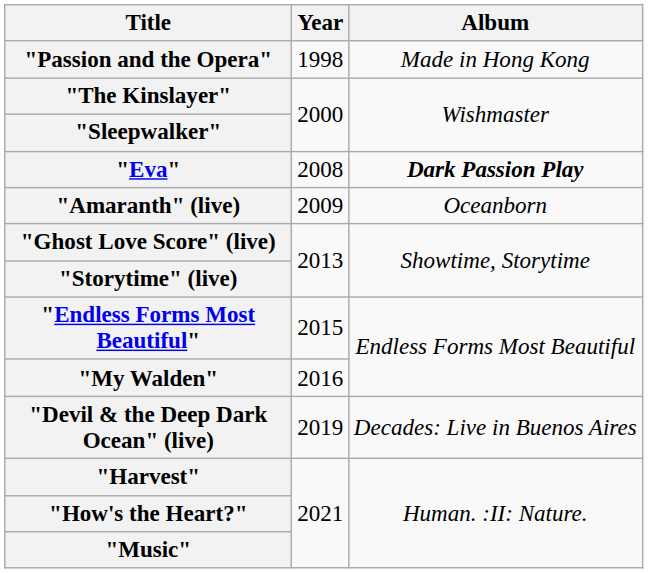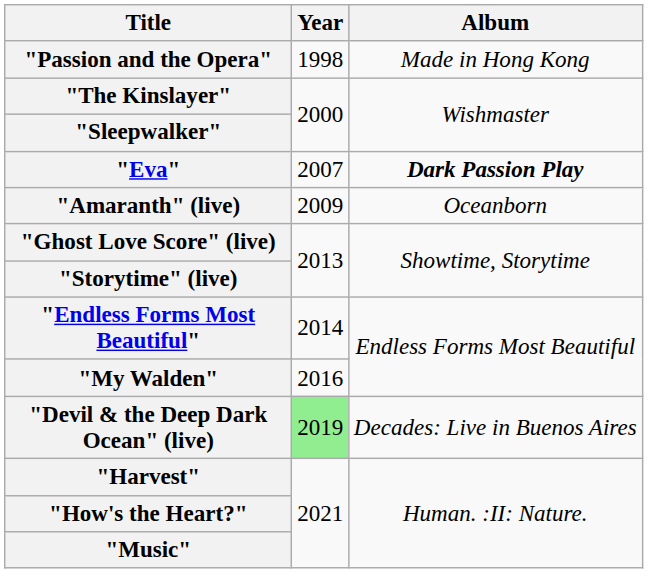"Eva" | Year: 2008 -> 2007
"Endless Forms Most Beautiful" | Year: 2015 -> 2014
"Devil & the Deep Dark Ocean" (live) | Year: no background -> lightgreen background
